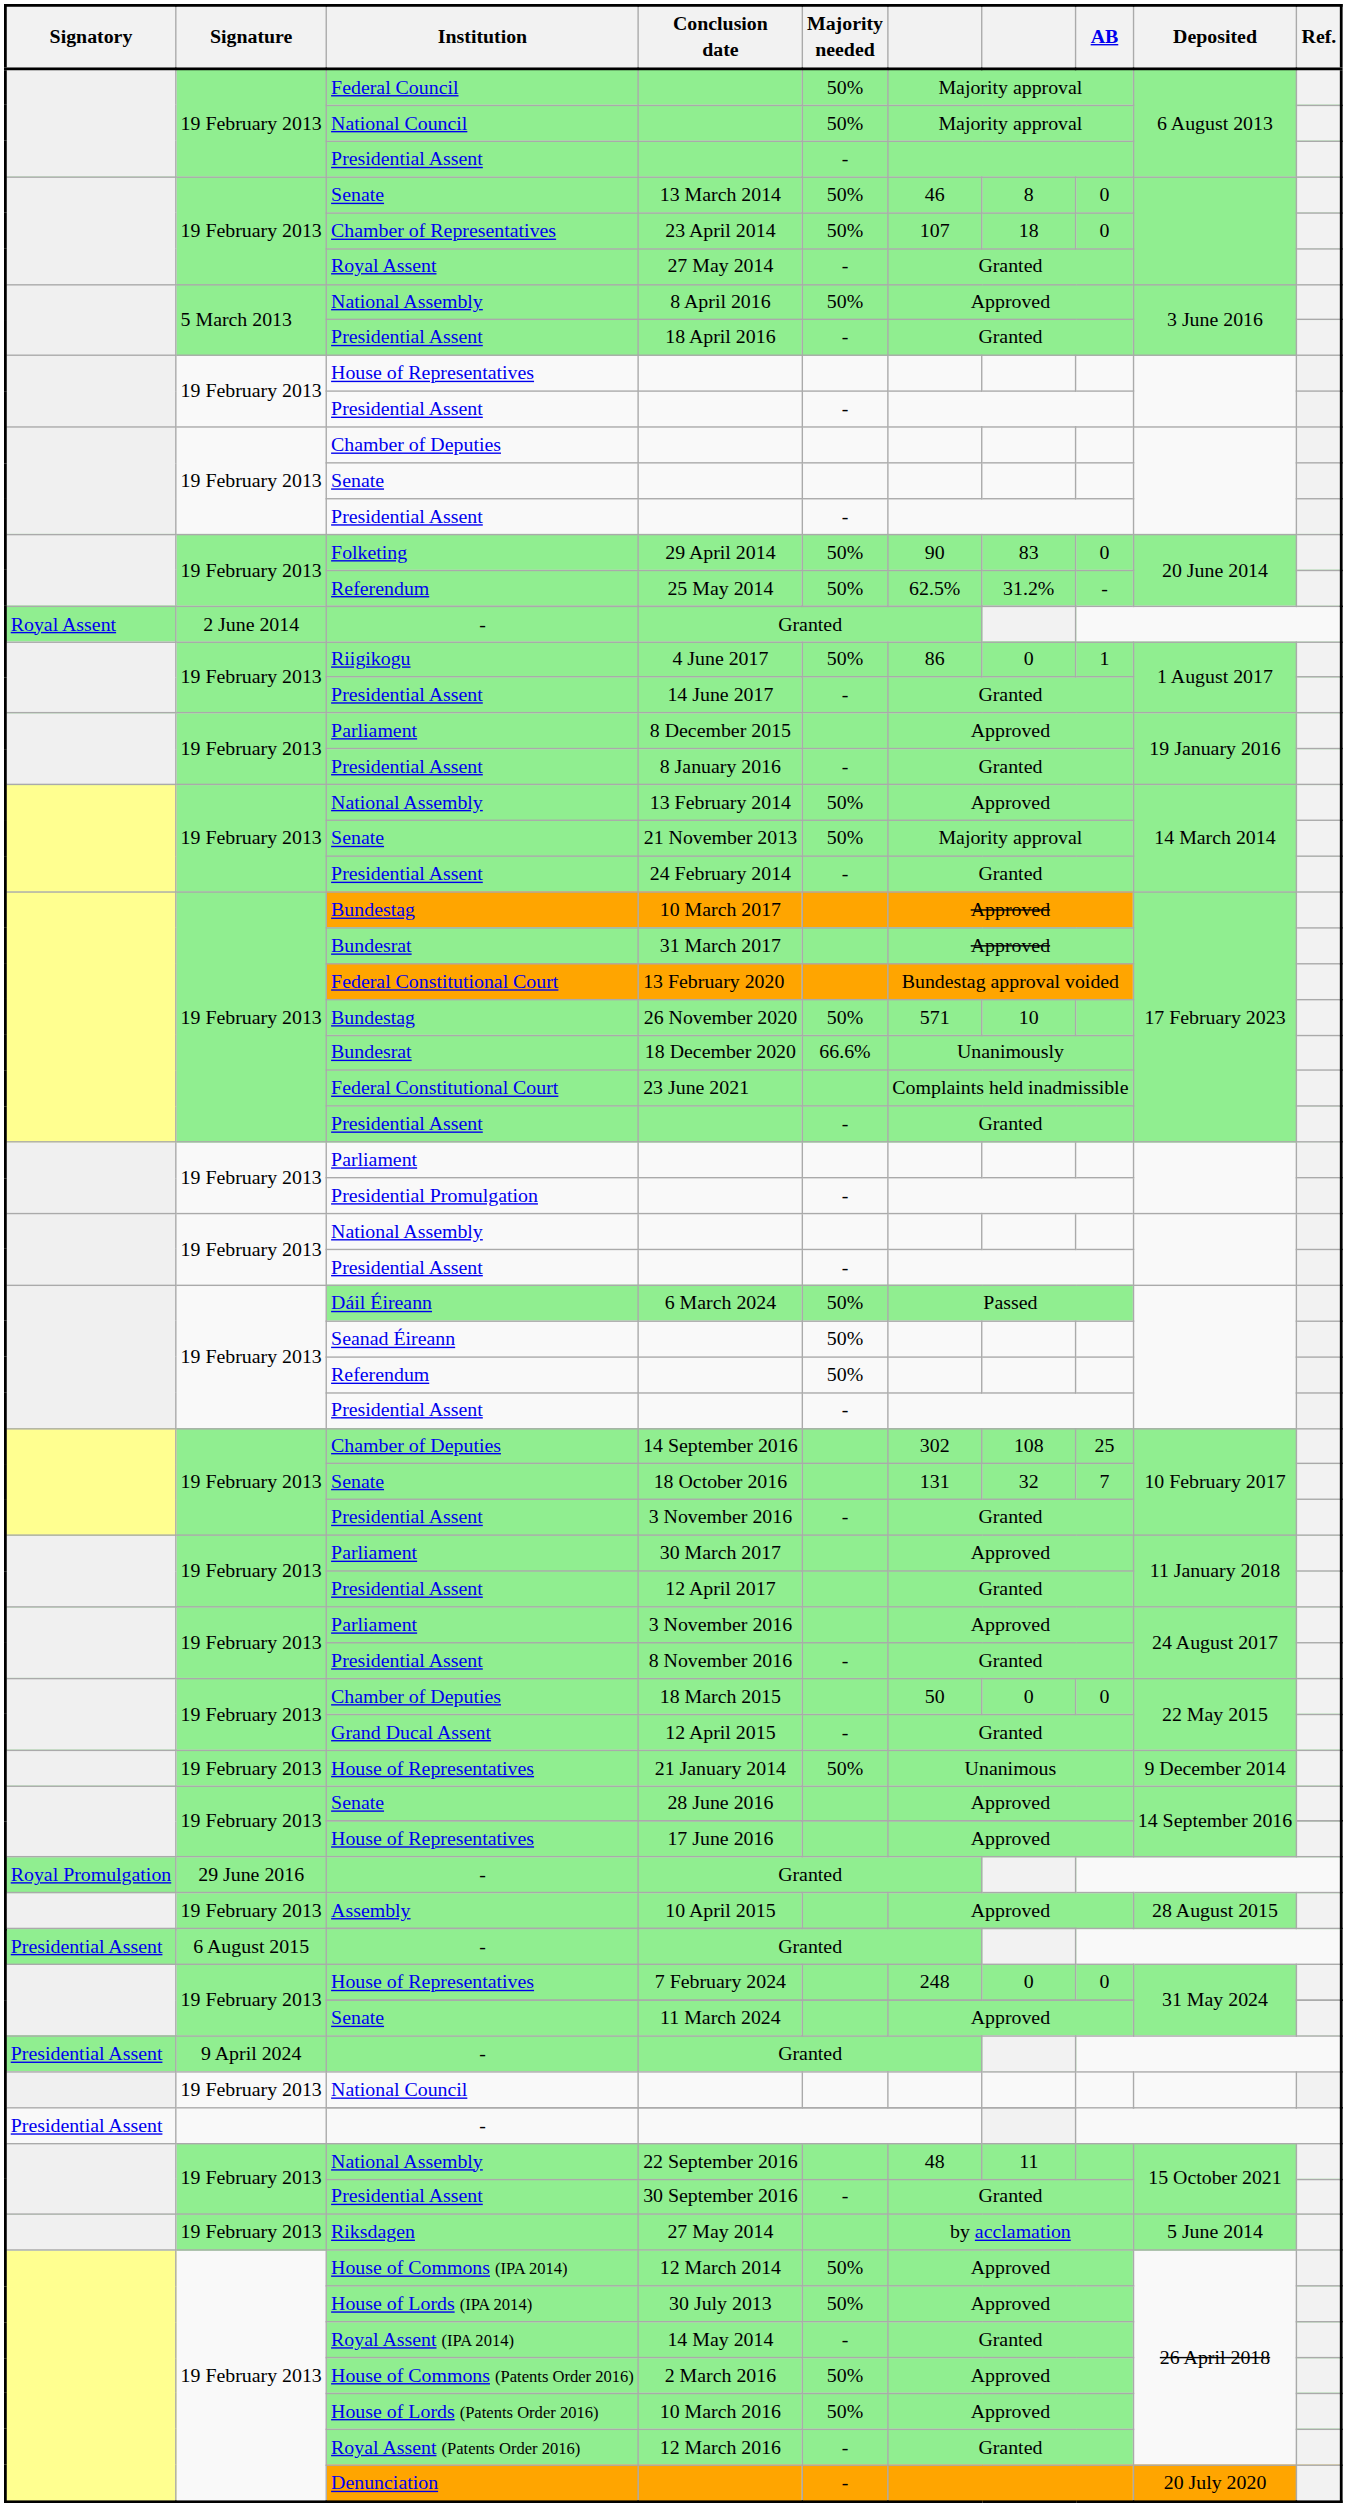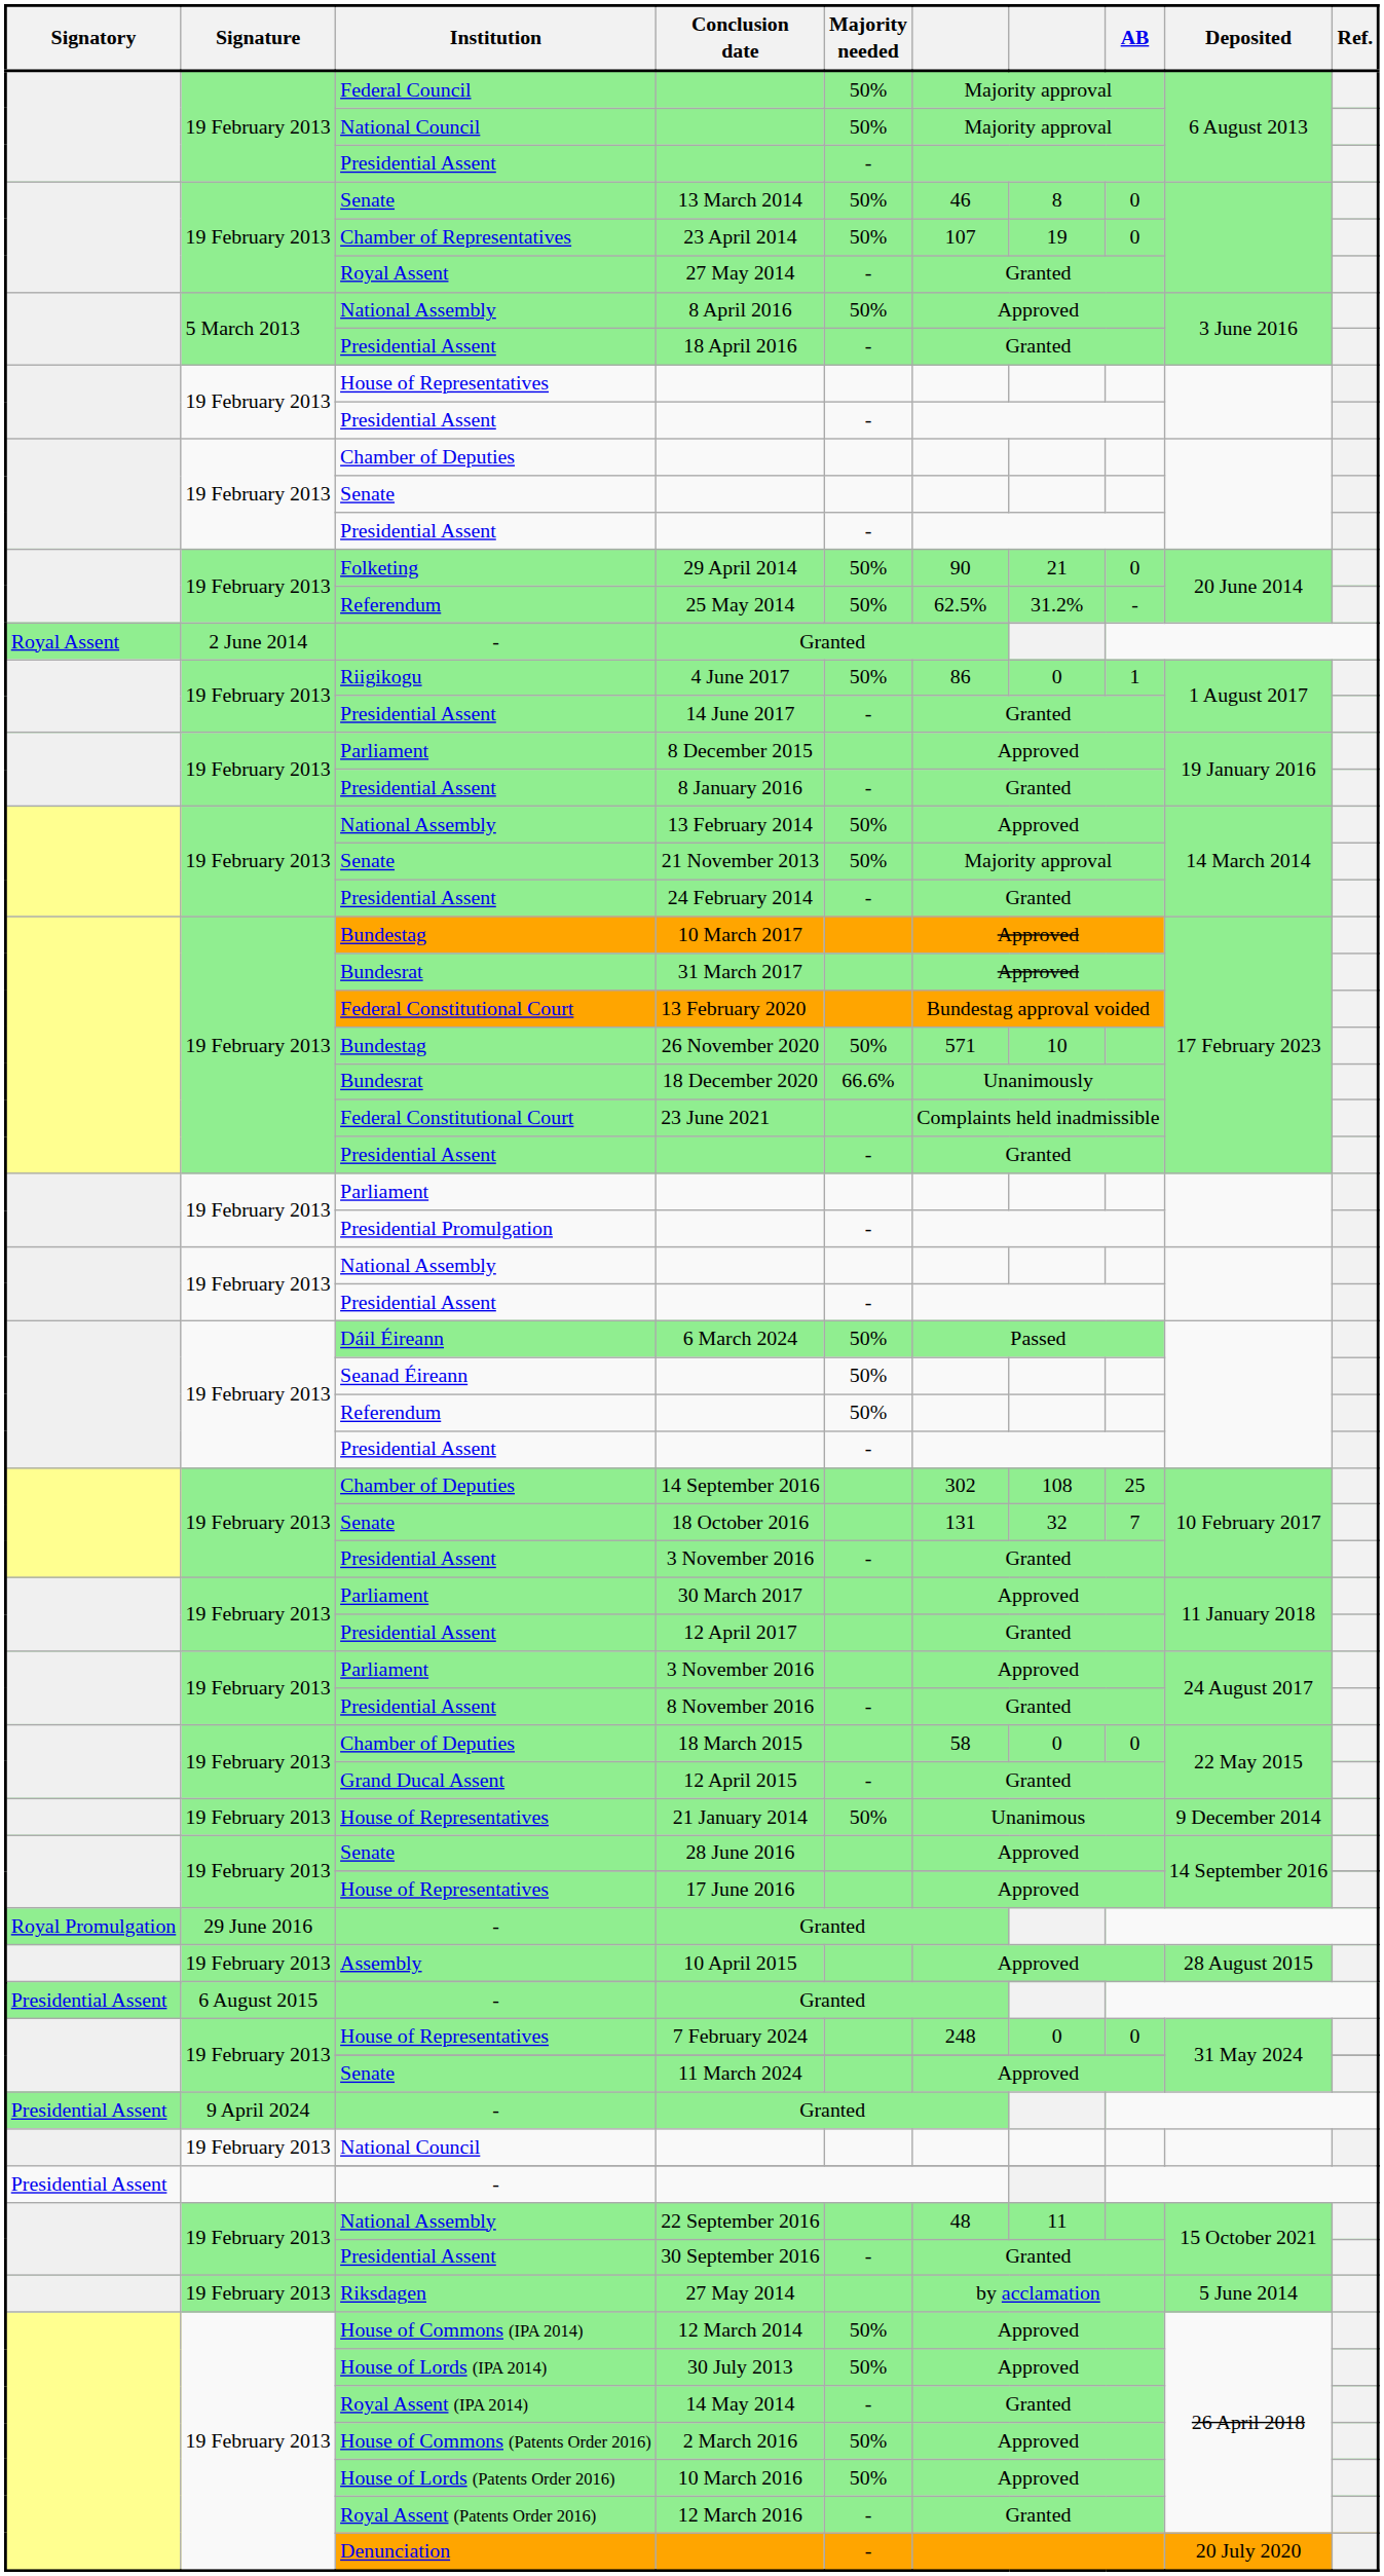23 April 2014 | column 7: 18 -> 19
29 April 2014 | column 7: 83 -> 21
18 March 2015 | column 6: 50 -> 58
